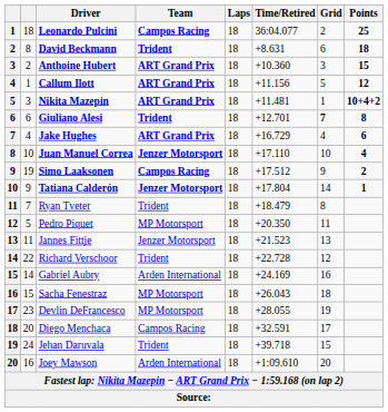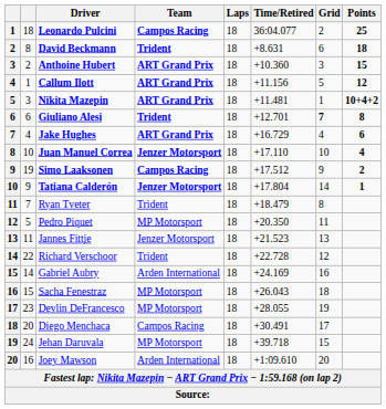Diego Menchaca | Time/Retired: +32.591 -> +30.491
Jehan Daruvala | Team: Trident -> MP Motorsport
